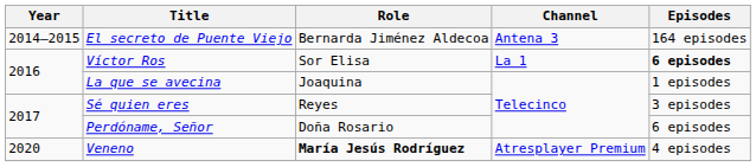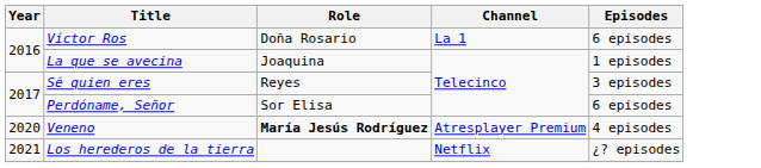- row: 2014–2015 | El secreto de Puente Viejo | Bernarda Jiménez Aldecoa | Antena 3 | 164 episodes
Víctor Ros | Role: Sor Elisa -> Doña Rosario
Víctor Ros | Episodes: bold -> normal
Perdóname, Señor | Role: Doña Rosario -> Sor Elisa
+ row: 2021 | Los herederos de la tierra | Netflix | ¿? episodes
